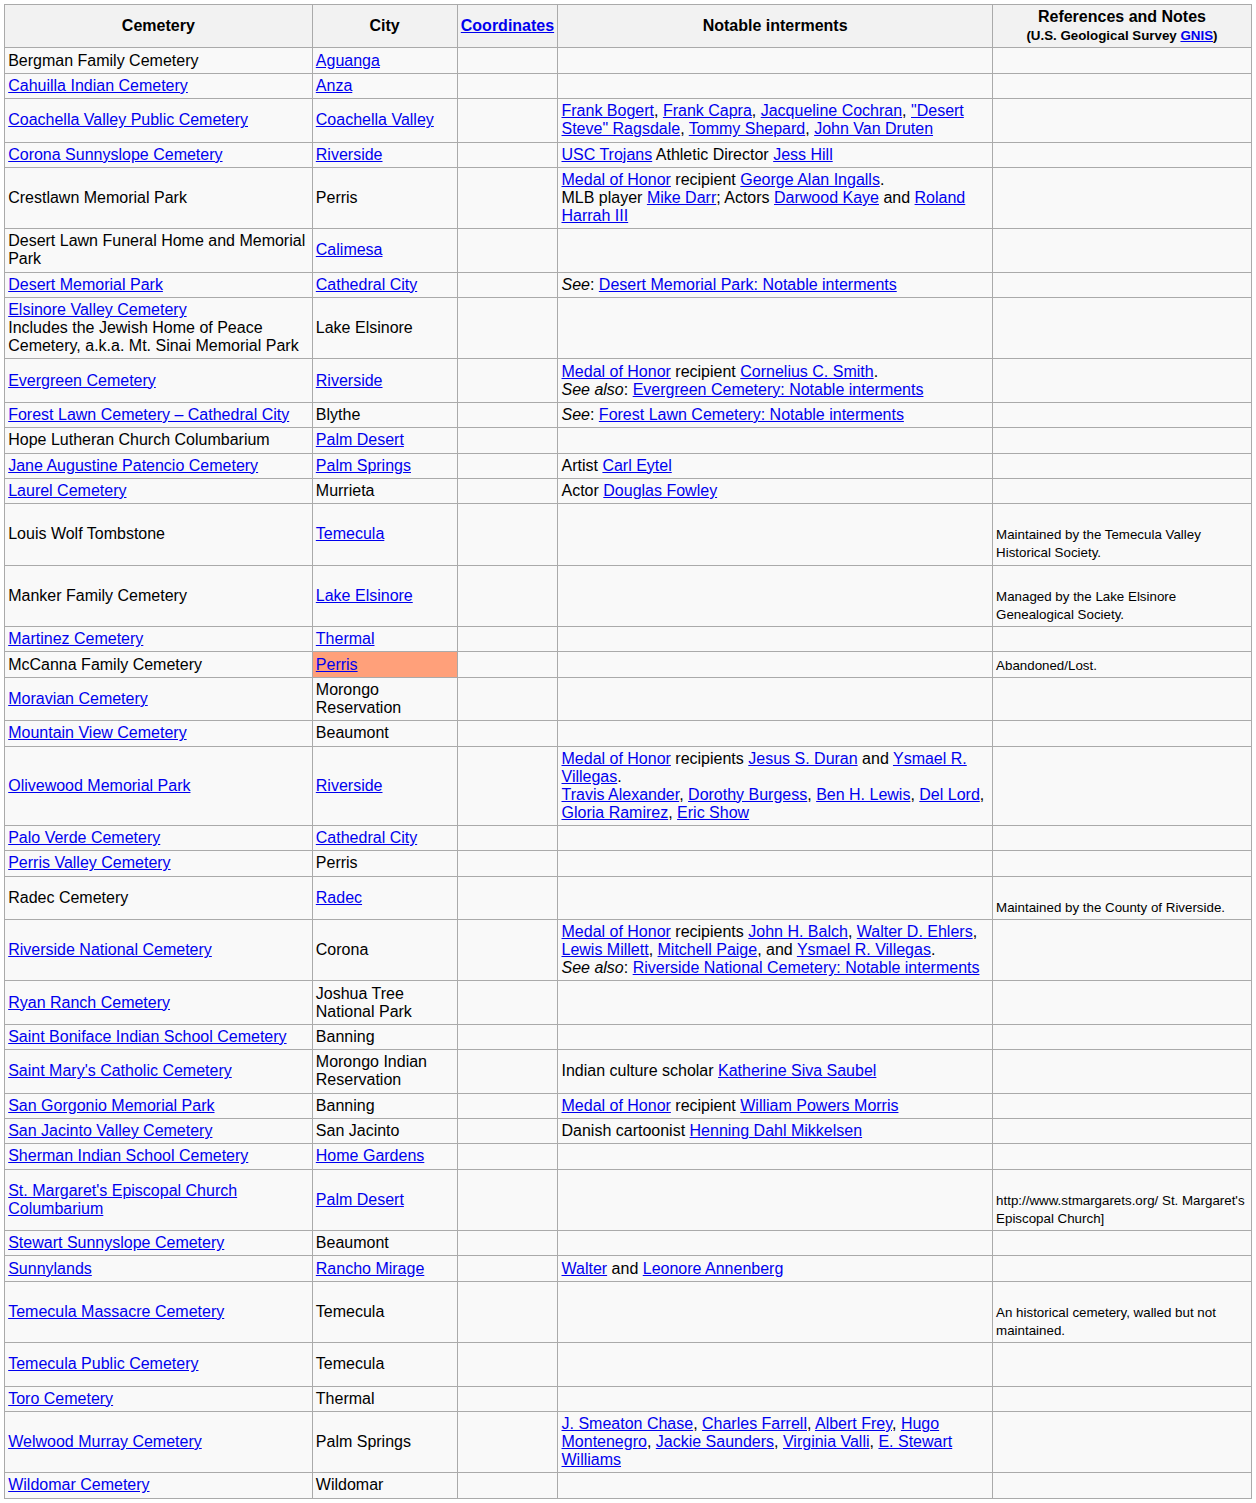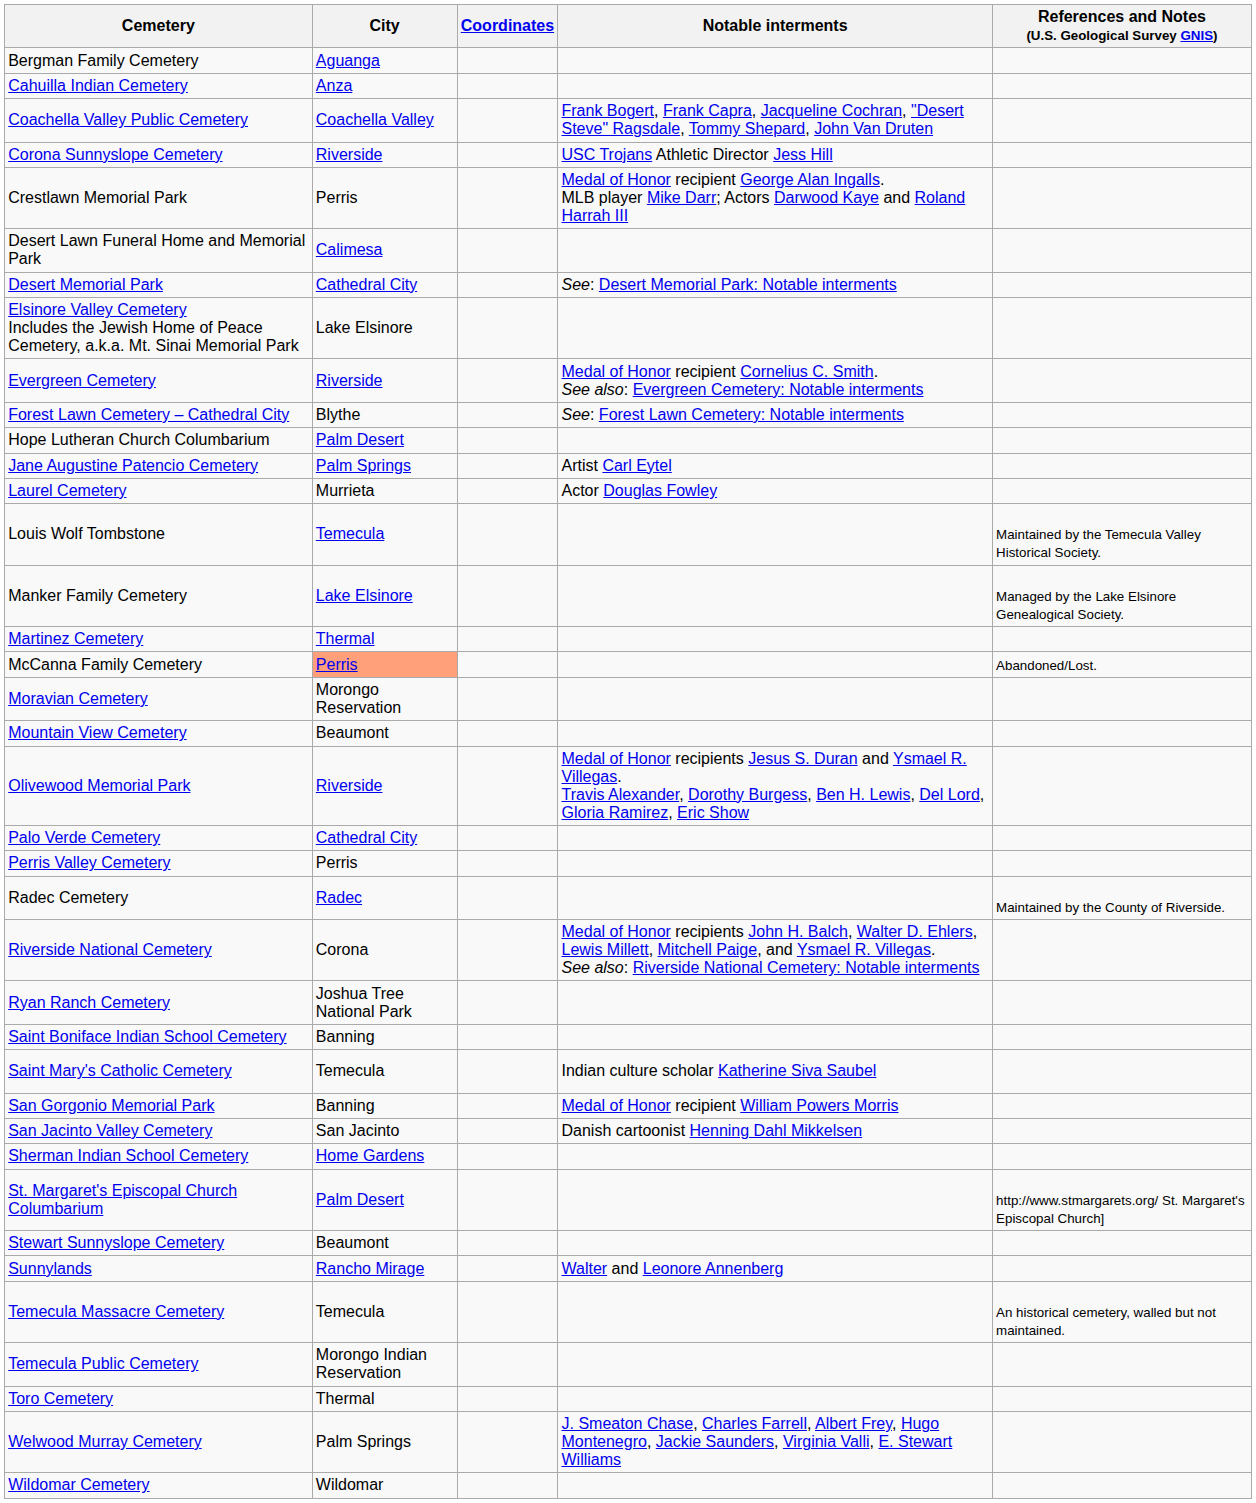Saint Mary's Catholic Cemetery | City: Morongo Indian Reservation -> Temecula
Temecula Public Cemetery | City: Temecula -> Morongo Indian Reservation
